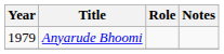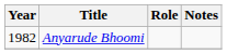Anyarude Bhoomi | Year: 1979 -> 1982
